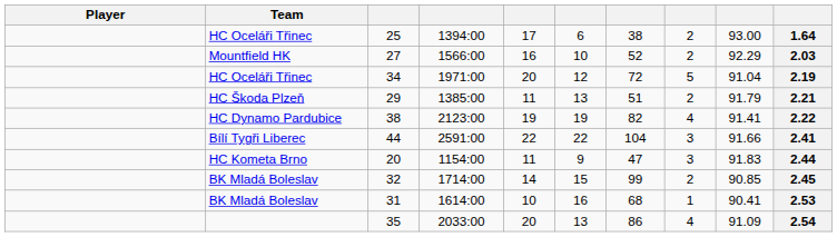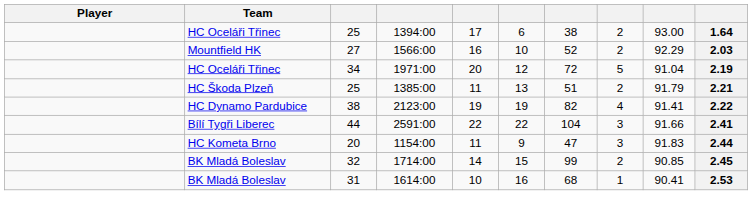1385:00 | column 3: 29 -> 25
- row: 35 | 2033:00 | 20 | 13 | 86 | 4 | 91.09 | 2.54
